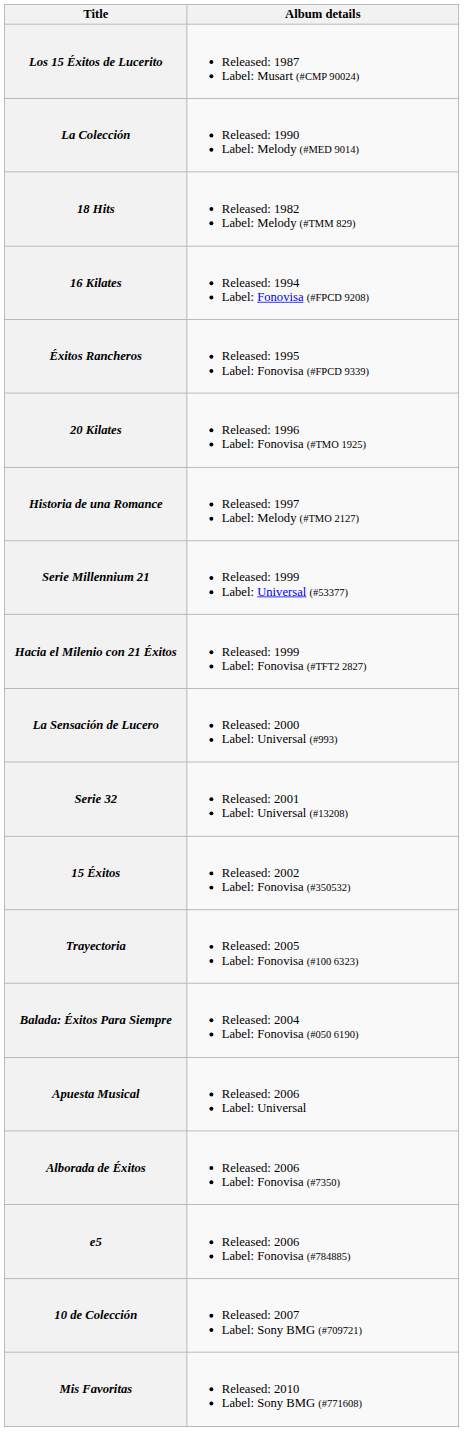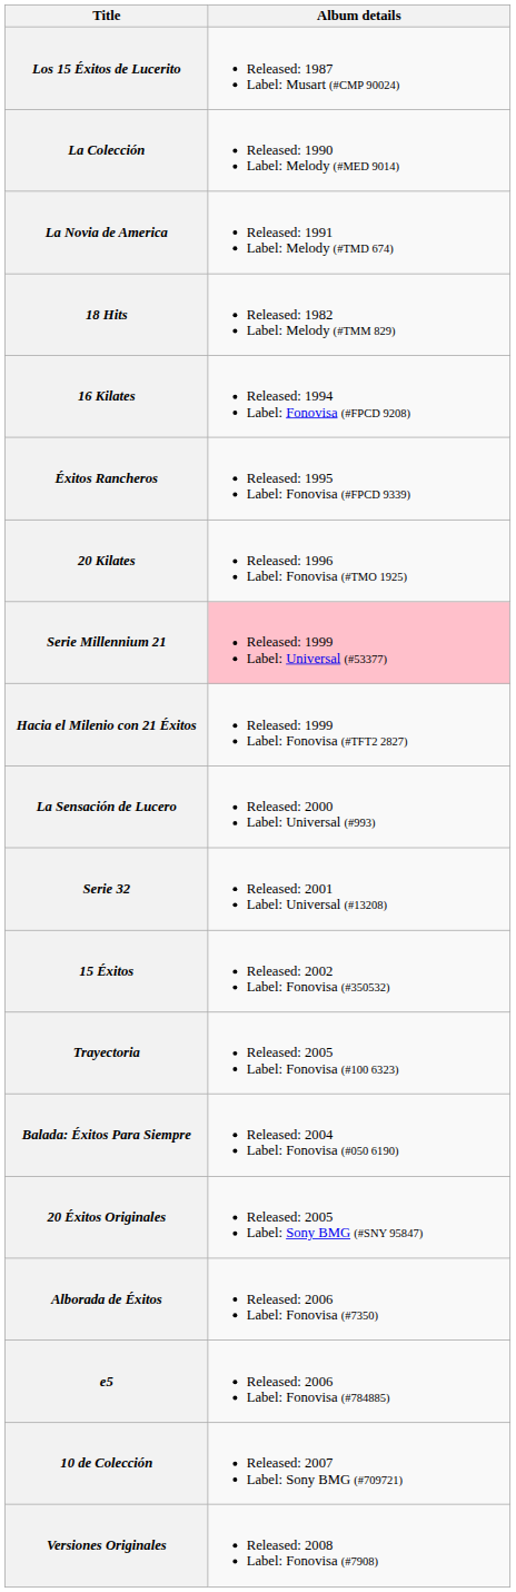+ row: La Novia de America | Released: 1991 Label: Melody (#TMD 674)
- row: Historia de una Romance | Released: 1997 Label: Melody (#TMO 2127)
Serie Millennium 21 | Album details: no background -> pink background
+ row: 20 Éxitos Originales | Released: 2005 Label: Sony BMG (#SNY 95847)
- row: Apuesta Musical | Released: 2006 Label: Universal
+ row: Versiones Originales | Released: 2008 Label: Fonovisa (#7908)
- row: Mis Favoritas | Released: 2010 Label: Sony BMG (#771608)
